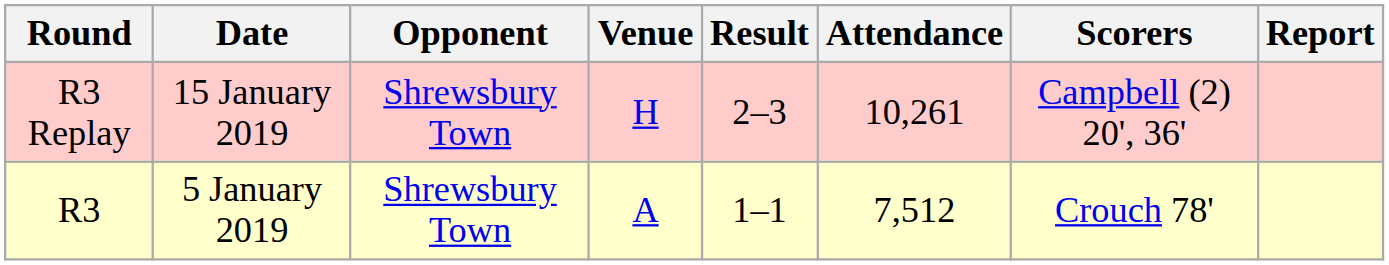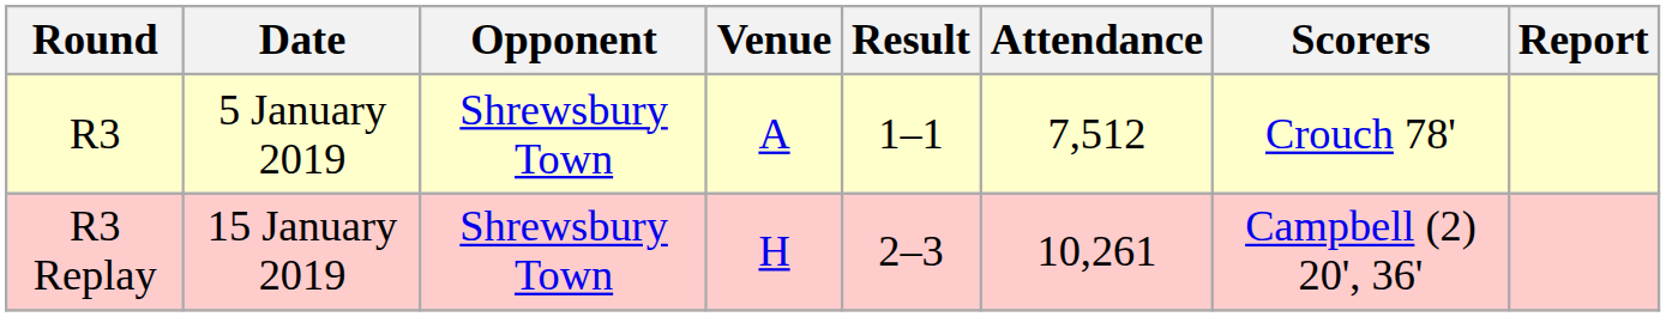rows swapped: R3 <-> R3 Replay
